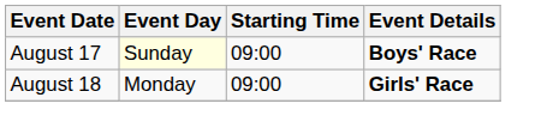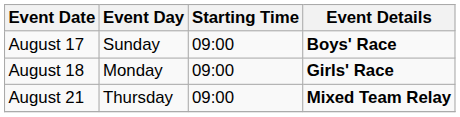August 17 | Event Day: lightyellow background -> no background
+ row: August 21 | Thursday | 09:00 | Mixed Team Relay
